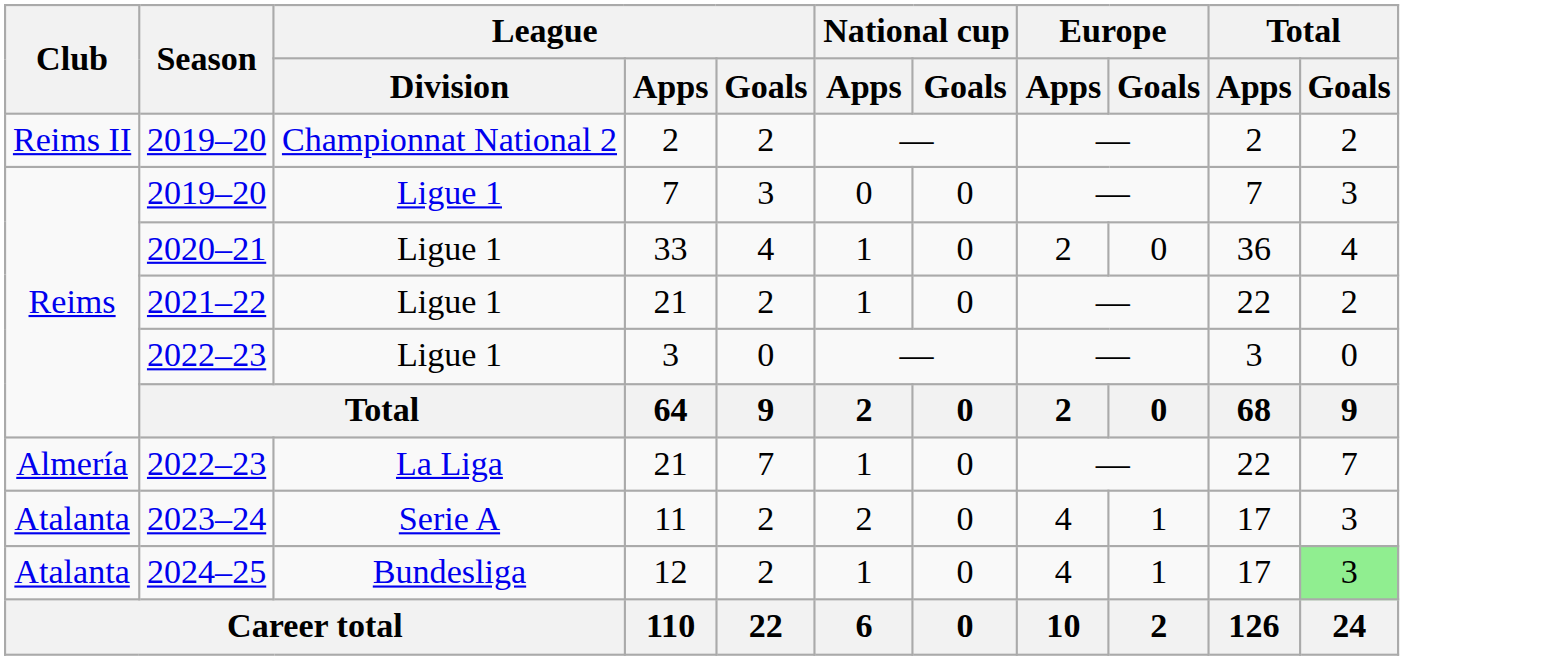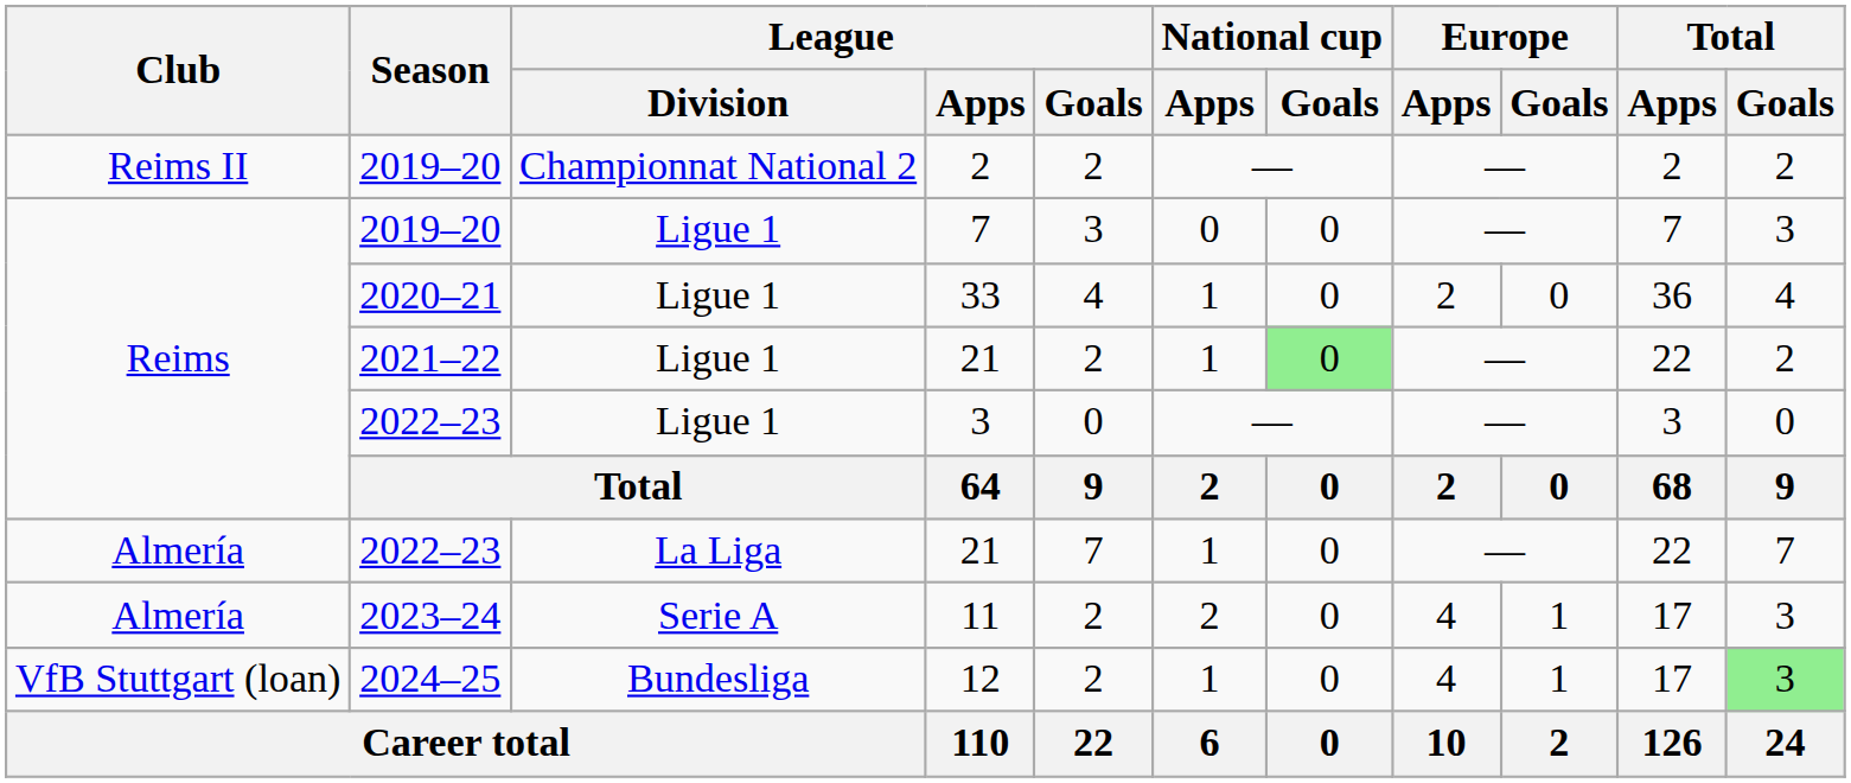2021–22 / 21 | National cup / Goals: no background -> lightgreen background
11 | Club: Atalanta -> Almería
12 | Club: Atalanta -> VfB Stuttgart (loan)
